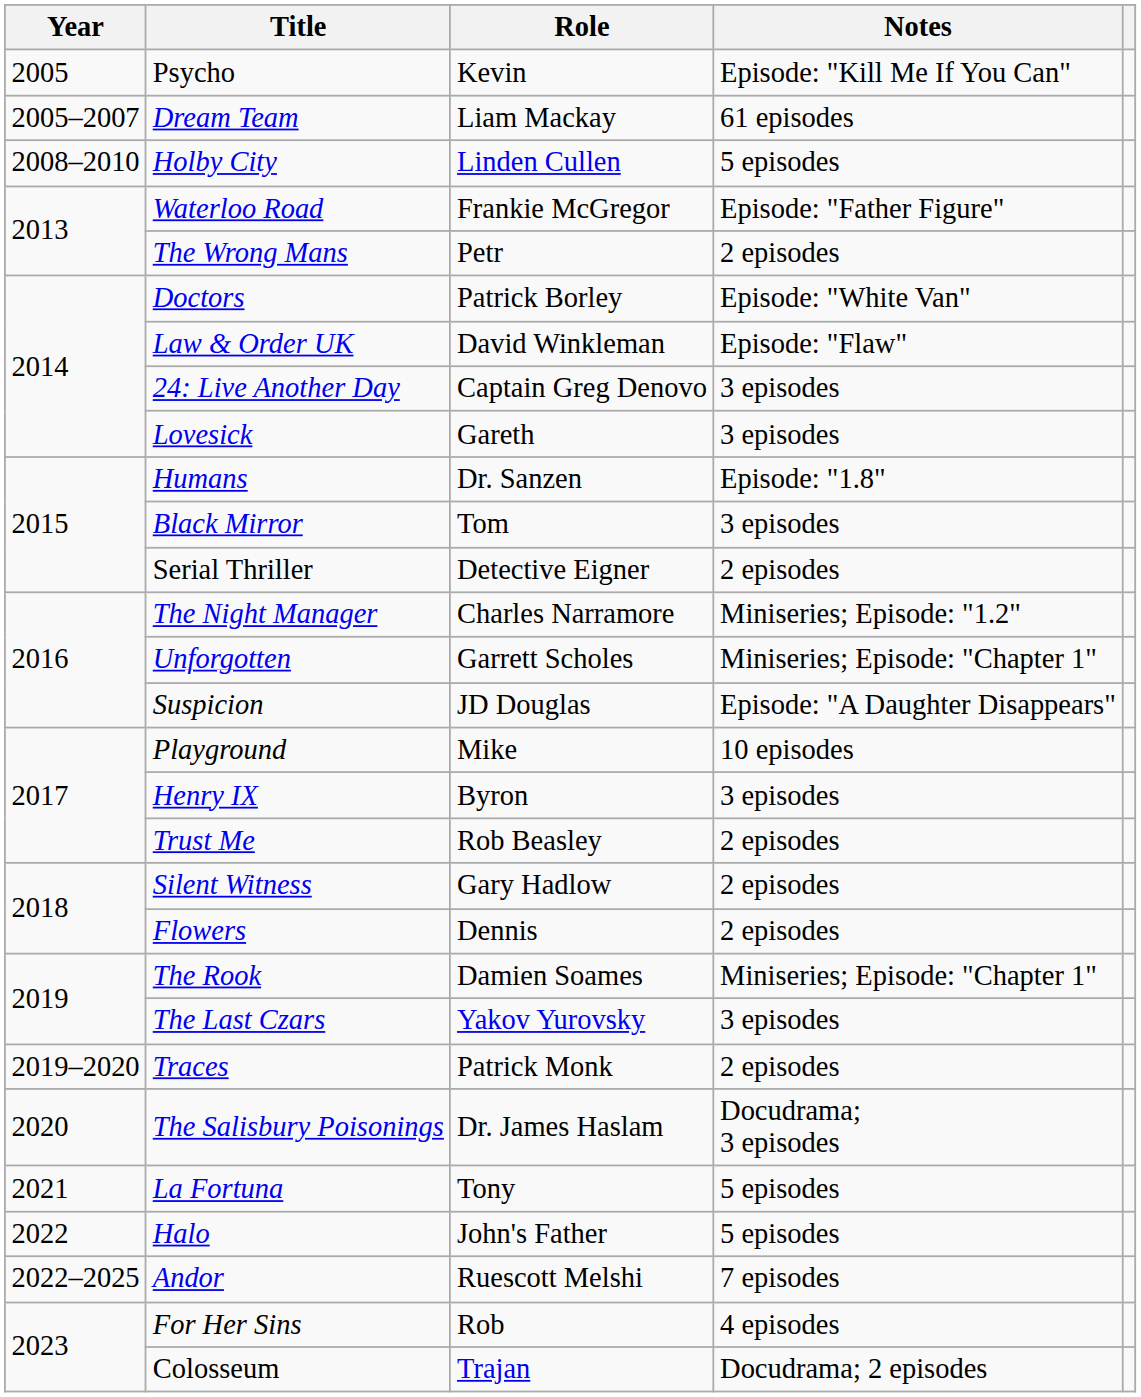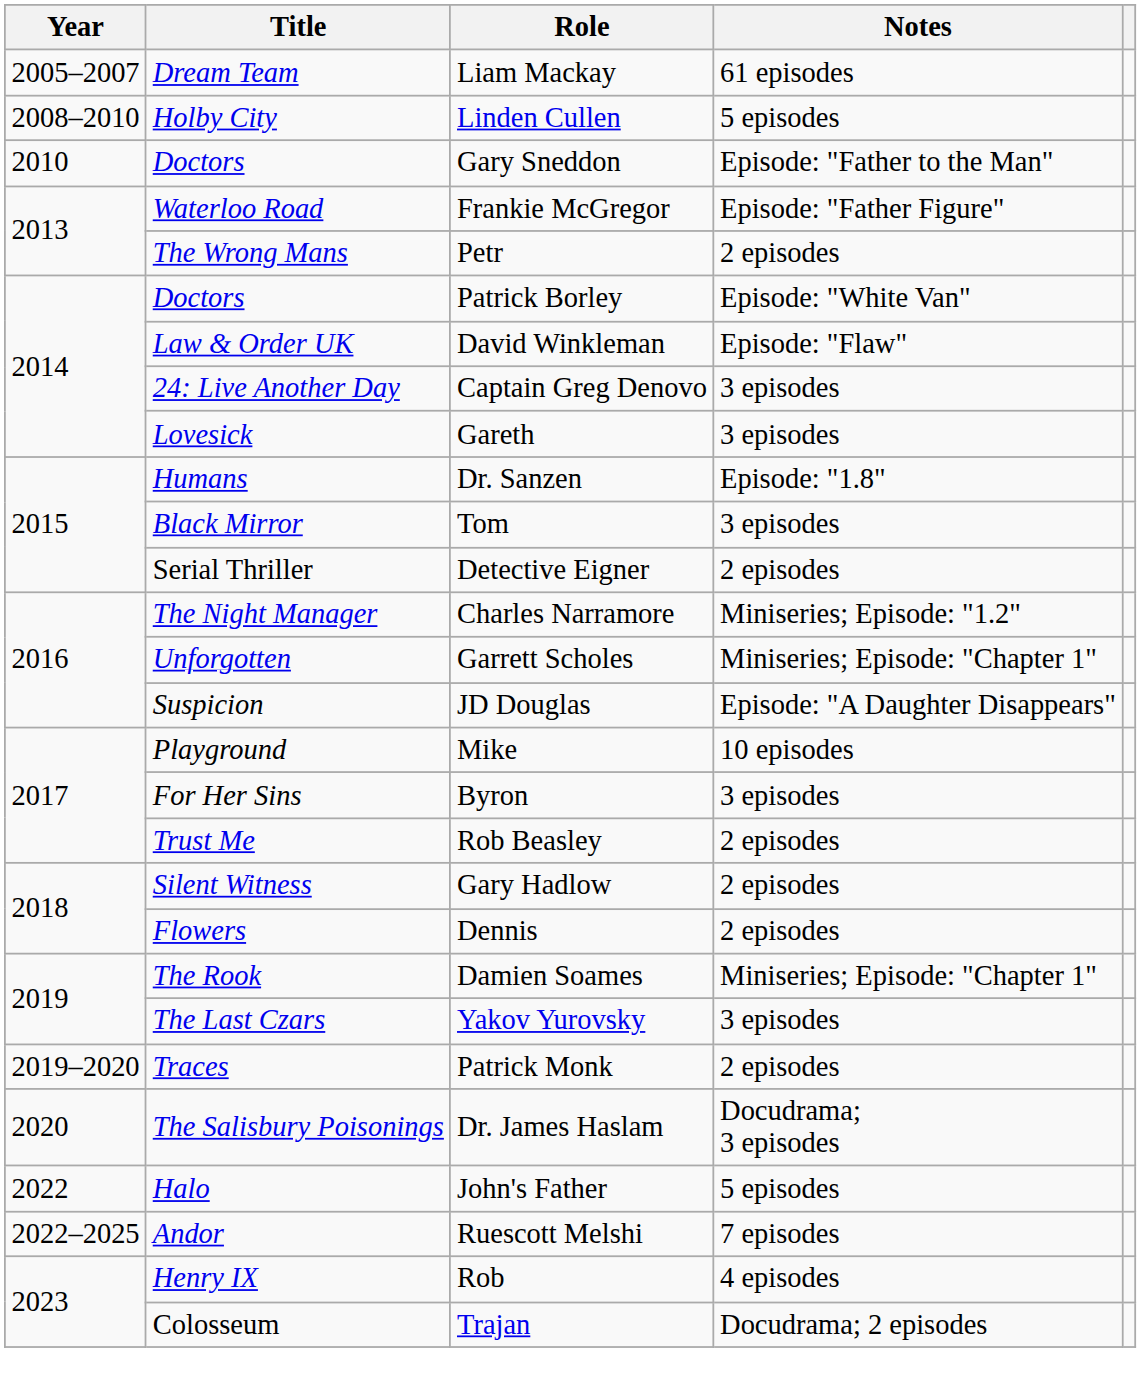- row: 2005 | Psycho | Kevin | Episode: "Kill Me If You Can"
+ row: 2010 | Doctors | Gary Sneddon | Episode: "Father to the Man"
Byron | Title: Henry IX -> For Her Sins
- row: 2021 | La Fortuna | Tony | 5 episodes
Rob | Title: For Her Sins -> Henry IX
